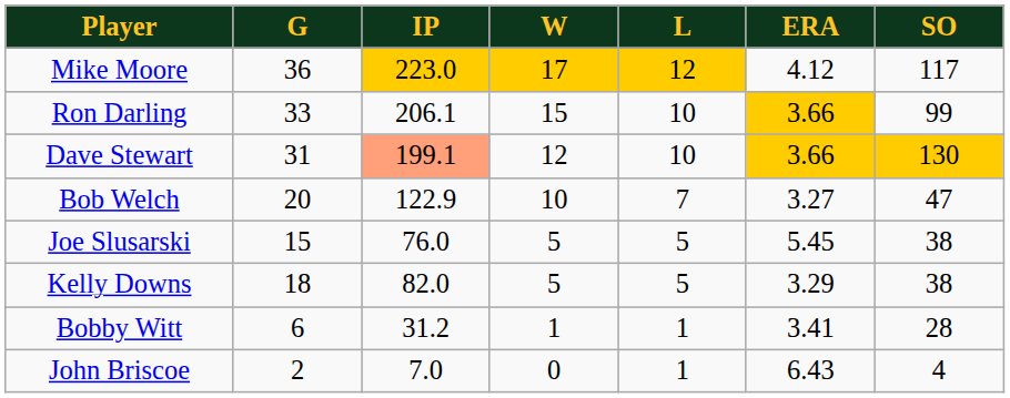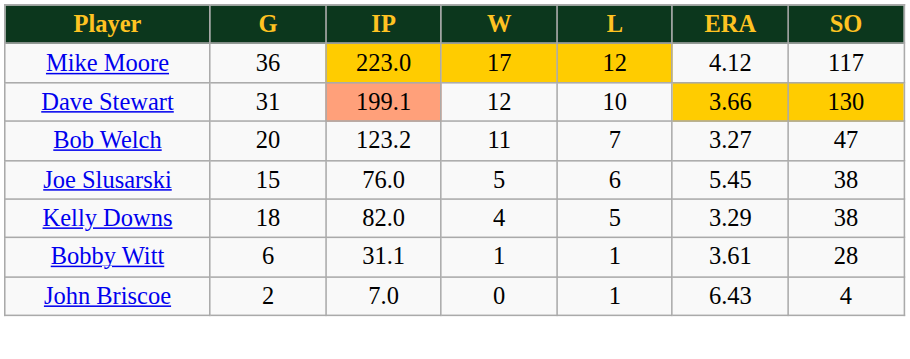- row: Ron Darling | 33 | 206.1 | 15 | 10 | 3.66 | 99
Bob Welch | IP: 122.9 -> 123.2
Bob Welch | W: 10 -> 11
Joe Slusarski | L: 5 -> 6
Kelly Downs | W: 5 -> 4
Bobby Witt | IP: 31.2 -> 31.1
Bobby Witt | ERA: 3.41 -> 3.61
